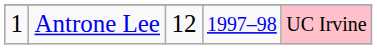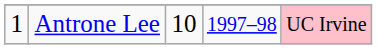Antrone Lee | column 3: 12 -> 10
